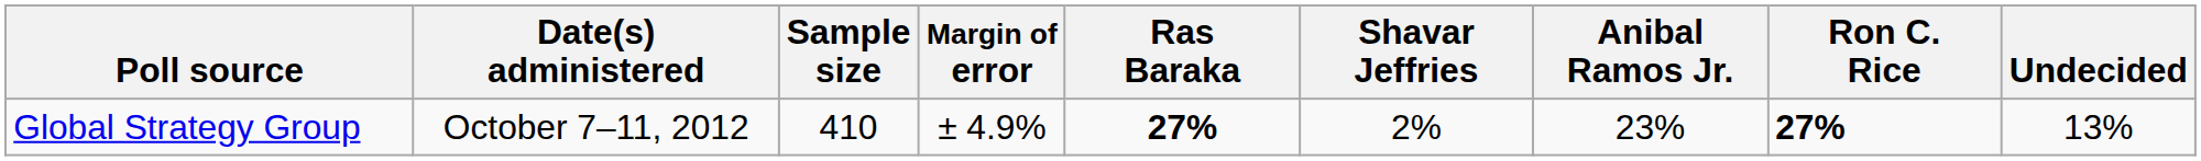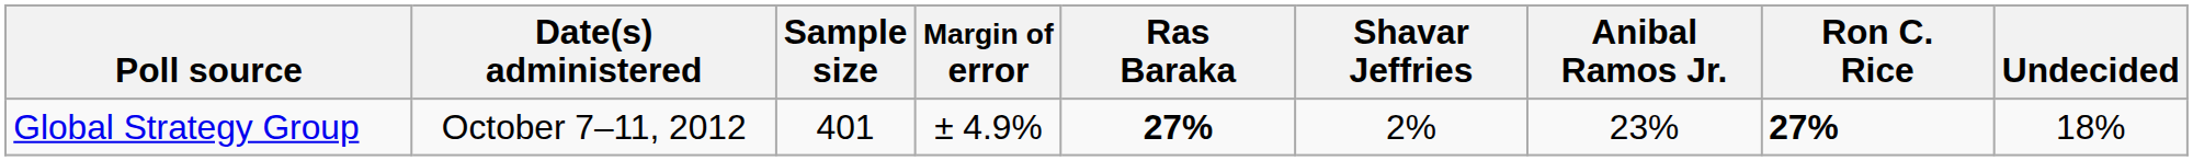Global Strategy Group | Sample size: 410 -> 401
Global Strategy Group | Undecided: 13% -> 18%
